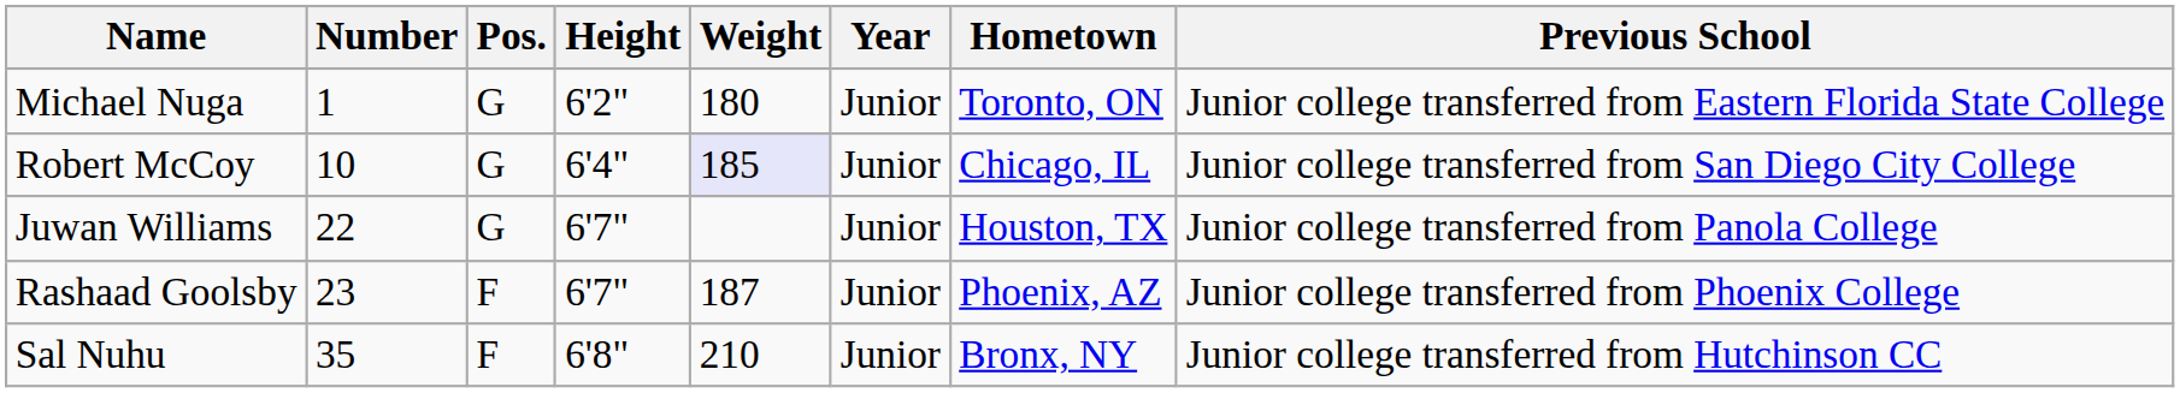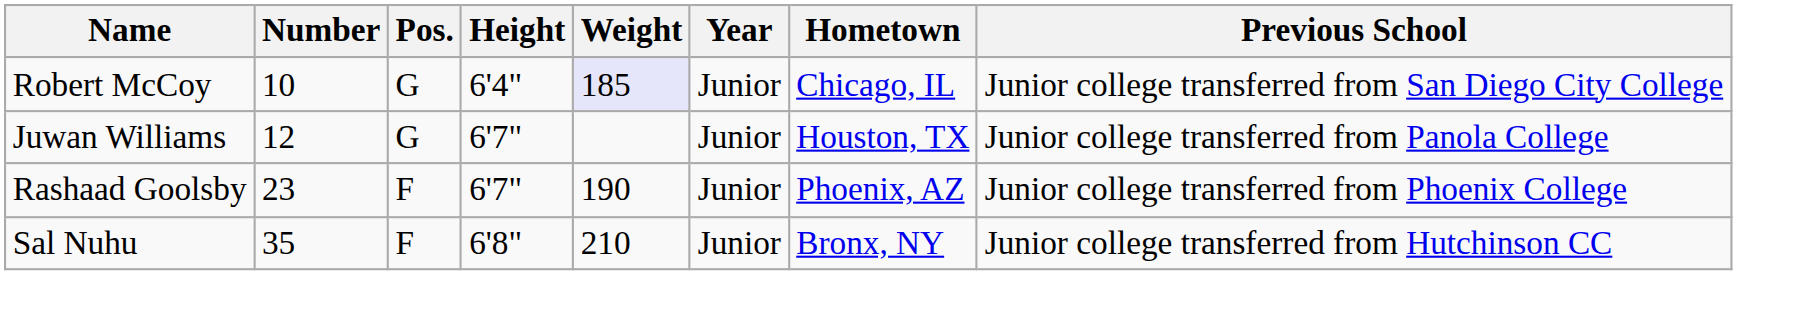- row: Michael Nuga | 1 | G | 6'2" | 180 | Junior | Toronto, ON | Junior college transferred from Eastern Florida State College
Juwan Williams | Number: 22 -> 12
Rashaad Goolsby | Weight: 187 -> 190
